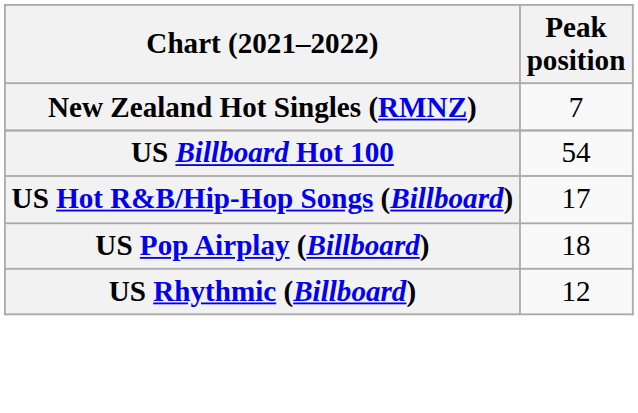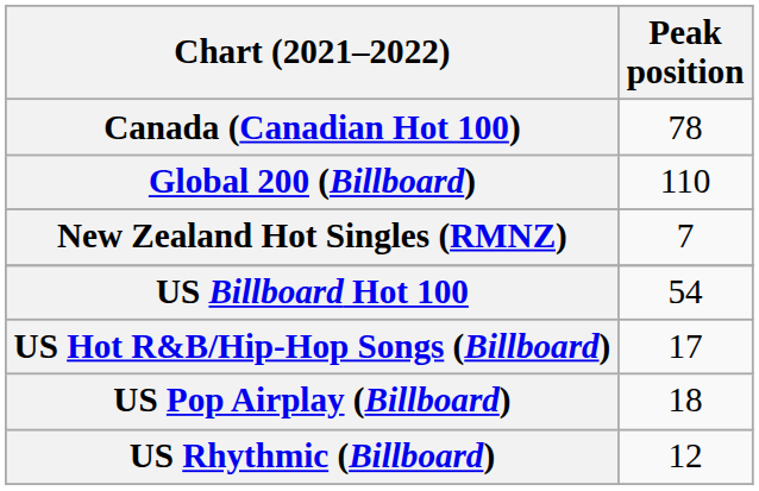+ row: Canada (Canadian Hot 100) | 78
+ row: Global 200 (Billboard) | 110
